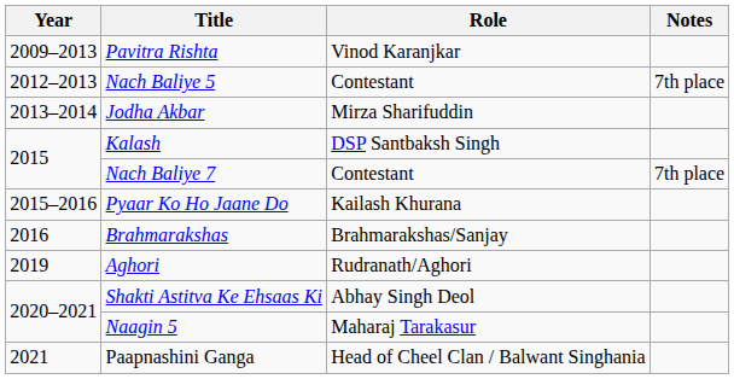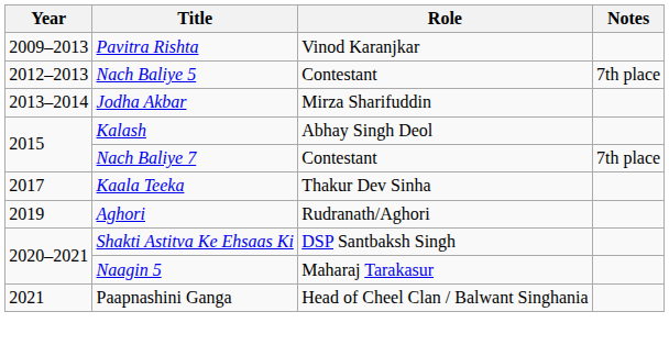Kalash | Role: DSP Santbaksh Singh -> Abhay Singh Deol
- row: 2015–2016 | Pyaar Ko Ho Jaane Do | Kailash Khurana
- row: 2016 | Brahmarakshas | Brahmarakshas/Sanjay
+ row: 2017 | Kaala Teeka | Thakur Dev Sinha
Shakti Astitva Ke Ehsaas Ki | Role: Abhay Singh Deol -> DSP Santbaksh Singh
